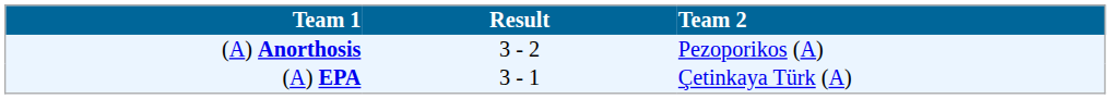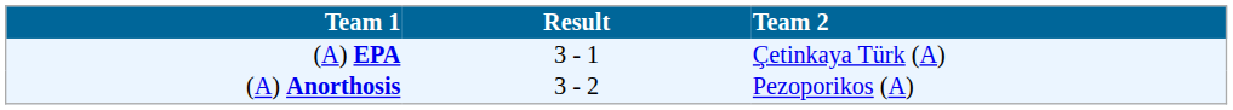rows swapped: (A) Anorthosis <-> (A) EPA
